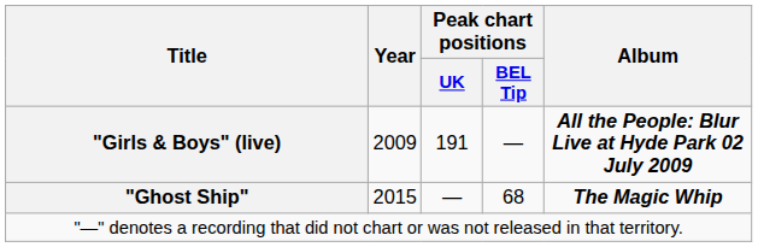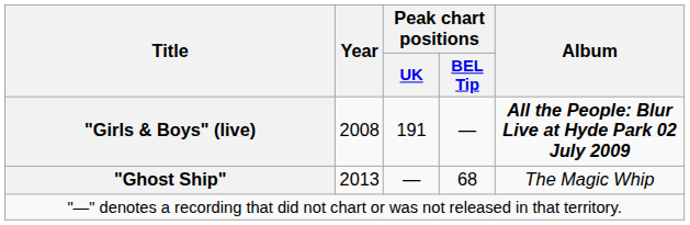"Girls & Boys" (live) | Year: 2009 -> 2008
"Ghost Ship" | Year: 2015 -> 2013
"Ghost Ship" | Album: bold -> normal
